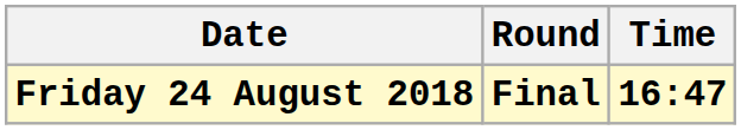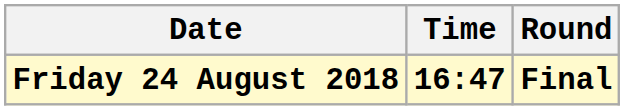columns swapped: Time <-> Round
